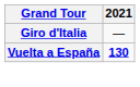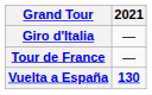+ row: Tour de France | —
